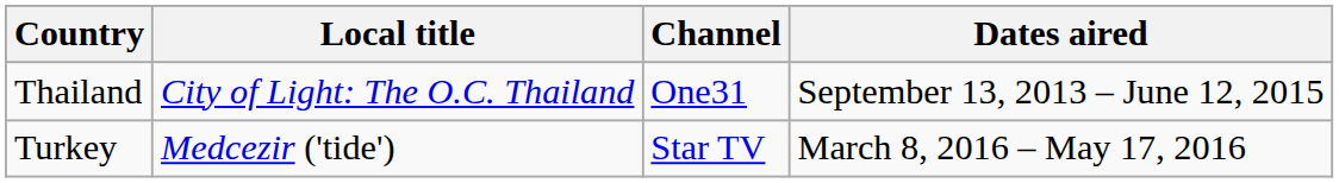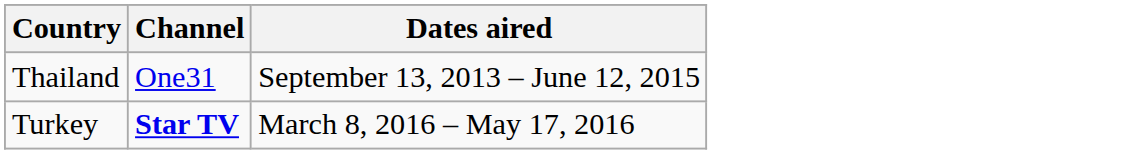- column: Local title | City of Light: The O.C. Thailand | Medcezir ('tide')
Turkey | Channel: normal -> bold
